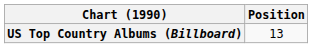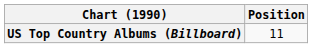US Top Country Albums (Billboard) | Position: 13 -> 11
